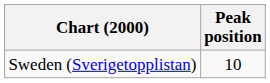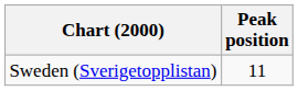Sweden (Sverigetopplistan) | Peak position: 10 -> 11
